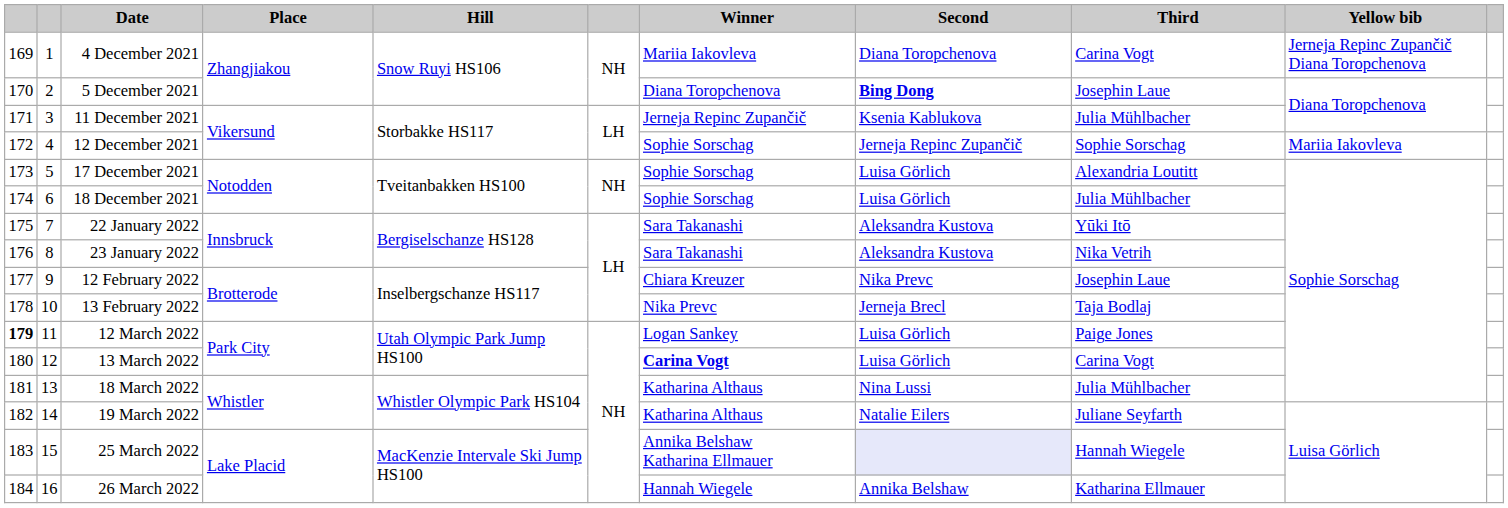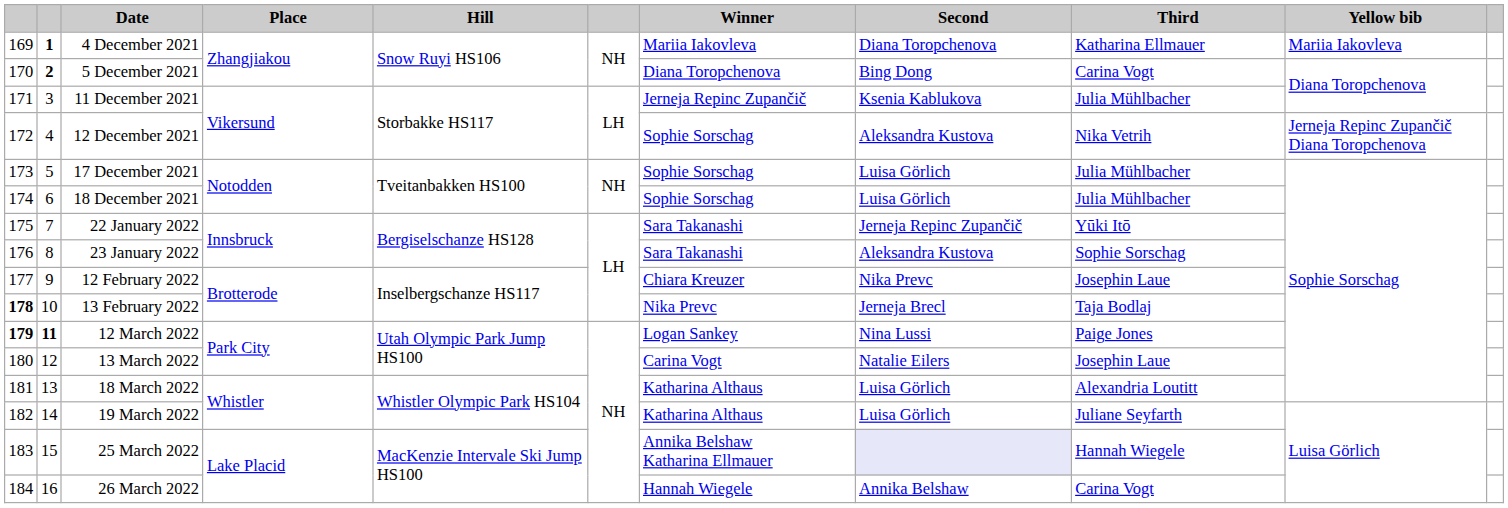4 December 2021 | column 2: normal -> bold
4 December 2021 | Third: Carina Vogt -> Katharina Ellmauer
4 December 2021 | Yellow bib: Jerneja Repinc Zupančič Diana Toropchenova -> Mariia Iakovleva
5 December 2021 | column 2: normal -> bold
5 December 2021 | Second: bold -> normal
5 December 2021 | Third: Josephin Laue -> Carina Vogt
12 December 2021 | Second: Jerneja Repinc Zupančič -> Aleksandra Kustova
12 December 2021 | Third: Sophie Sorschag -> Nika Vetrih
12 December 2021 | Yellow bib: Mariia Iakovleva -> Jerneja Repinc Zupančič Diana Toropchenova
17 December 2021 | Third: Alexandria Loutitt -> Julia Mühlbacher
22 January 2022 | Second: Aleksandra Kustova -> Jerneja Repinc Zupančič
23 January 2022 | Third: Nika Vetrih -> Sophie Sorschag
13 February 2022 | column 1: normal -> bold
12 March 2022 | column 2: normal -> bold
12 March 2022 | Second: Luisa Görlich -> Nina Lussi
13 March 2022 | Winner: bold -> normal
13 March 2022 | Second: Luisa Görlich -> Natalie Eilers
13 March 2022 | Third: Carina Vogt -> Josephin Laue
18 March 2022 | Second: Nina Lussi -> Luisa Görlich
18 March 2022 | Third: Julia Mühlbacher -> Alexandria Loutitt
19 March 2022 | Second: Natalie Eilers -> Luisa Görlich
26 March 2022 | Third: Katharina Ellmauer -> Carina Vogt
